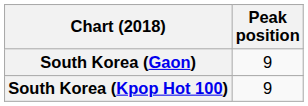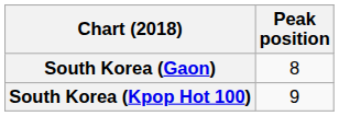South Korea (Gaon) | Peak position: 9 -> 8
